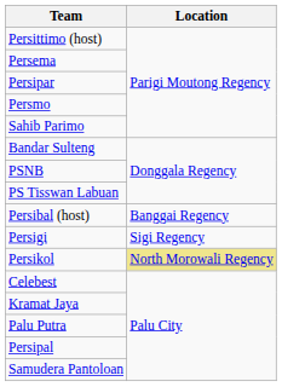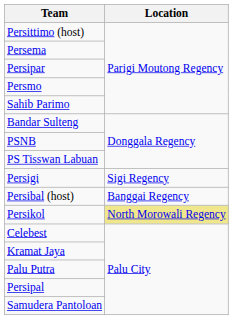rows swapped: Persigi <-> Persibal (host)
